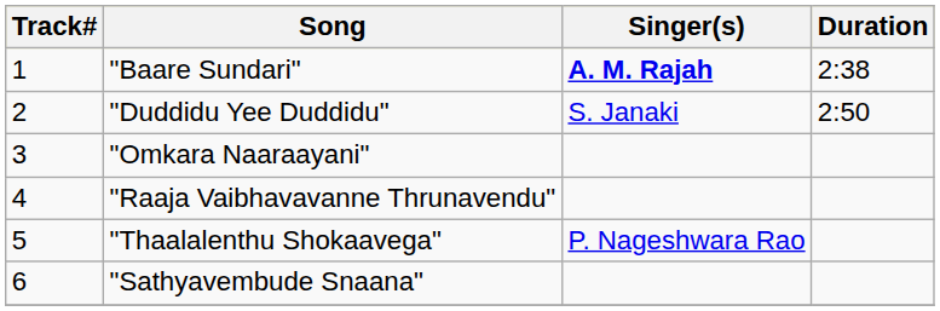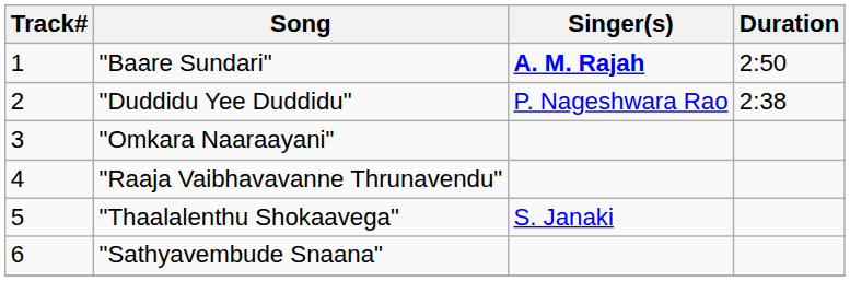"Baare Sundari" | Duration: 2:38 -> 2:50
"Duddidu Yee Duddidu" | Singer(s): S. Janaki -> P. Nageshwara Rao
"Duddidu Yee Duddidu" | Duration: 2:50 -> 2:38
"Thaalalenthu Shokaavega" | Singer(s): P. Nageshwara Rao -> S. Janaki
